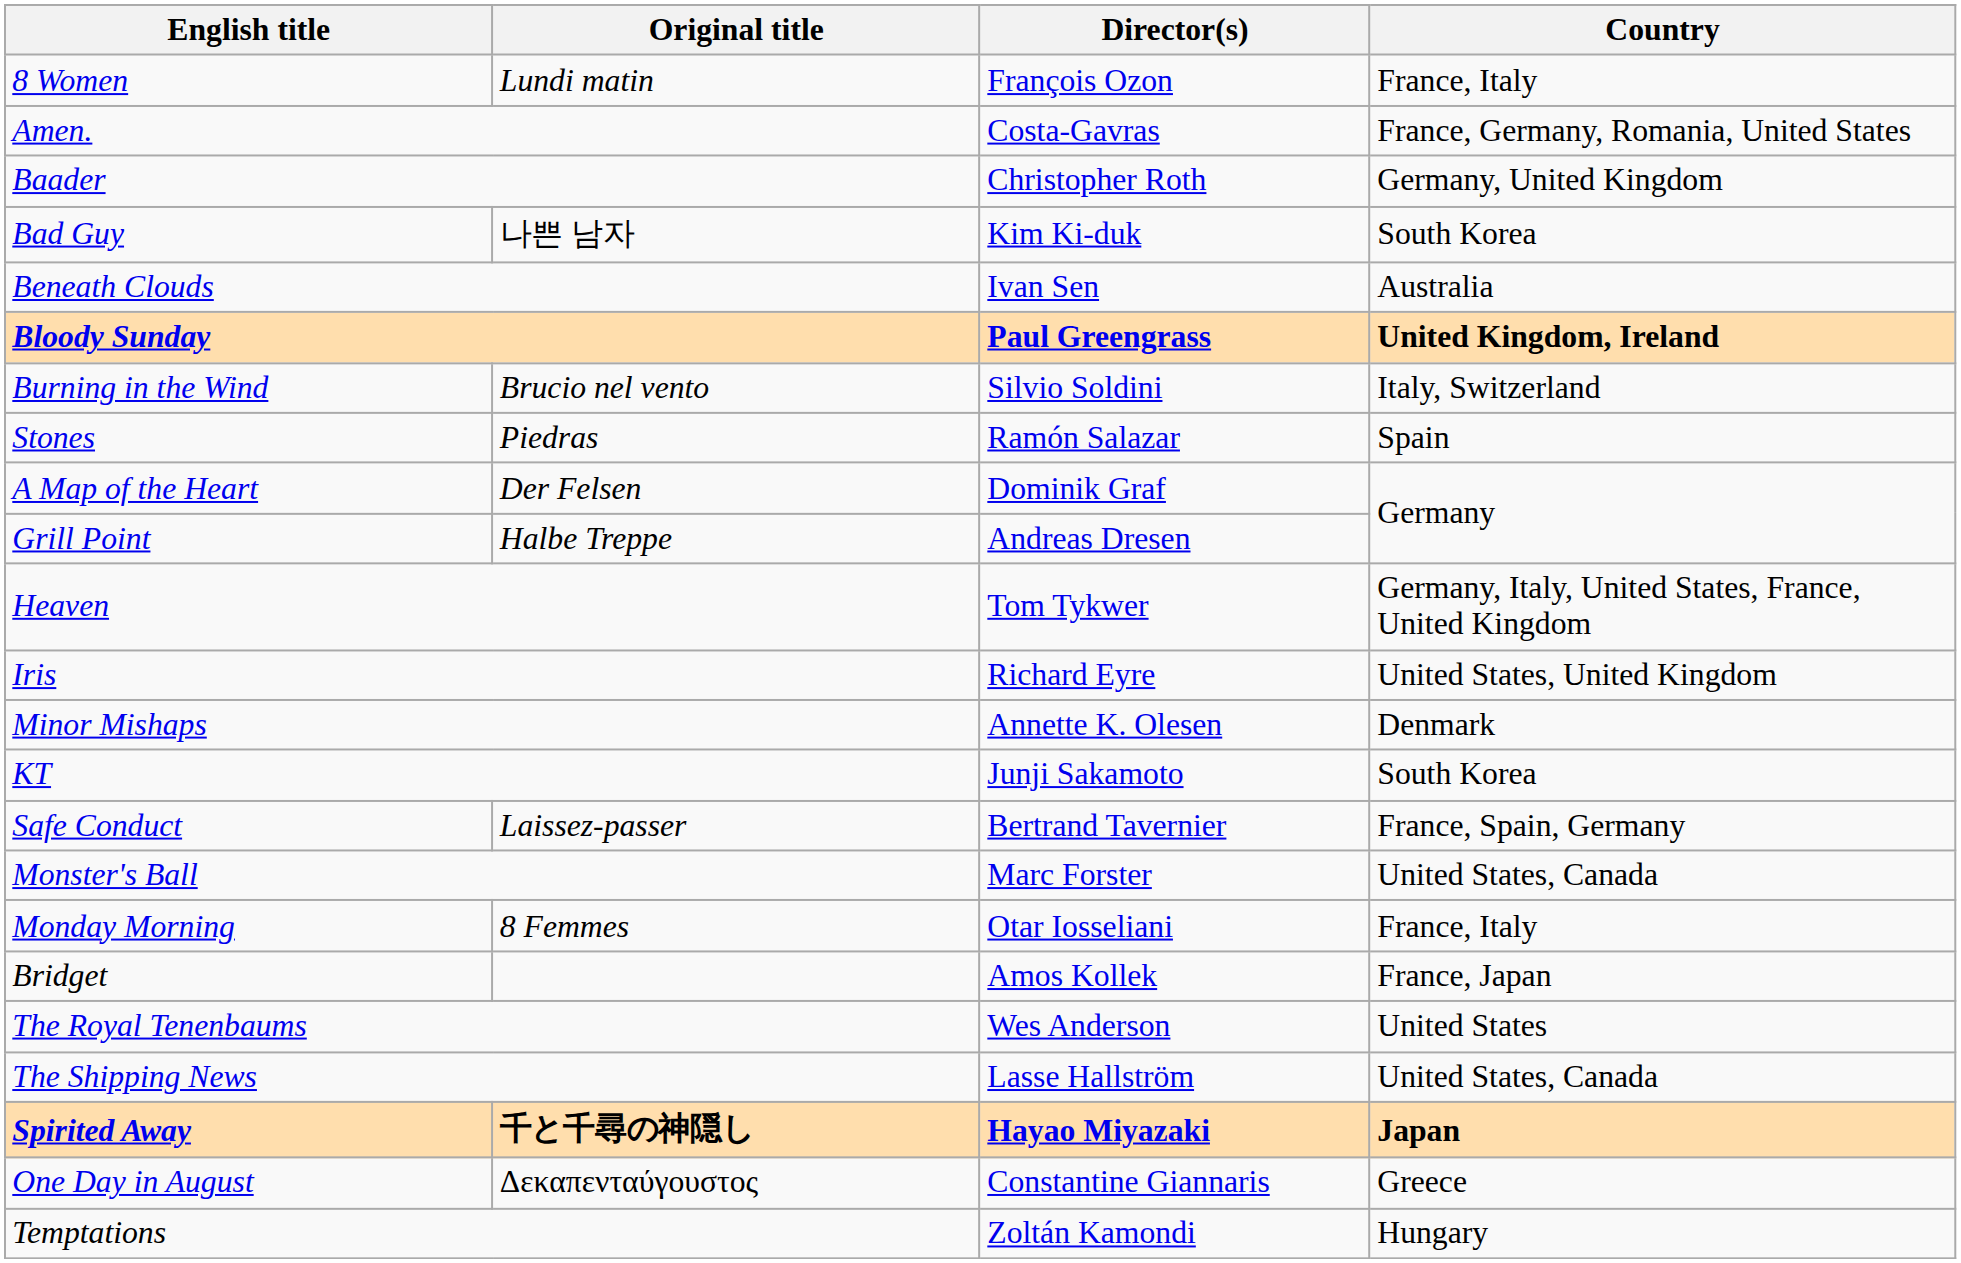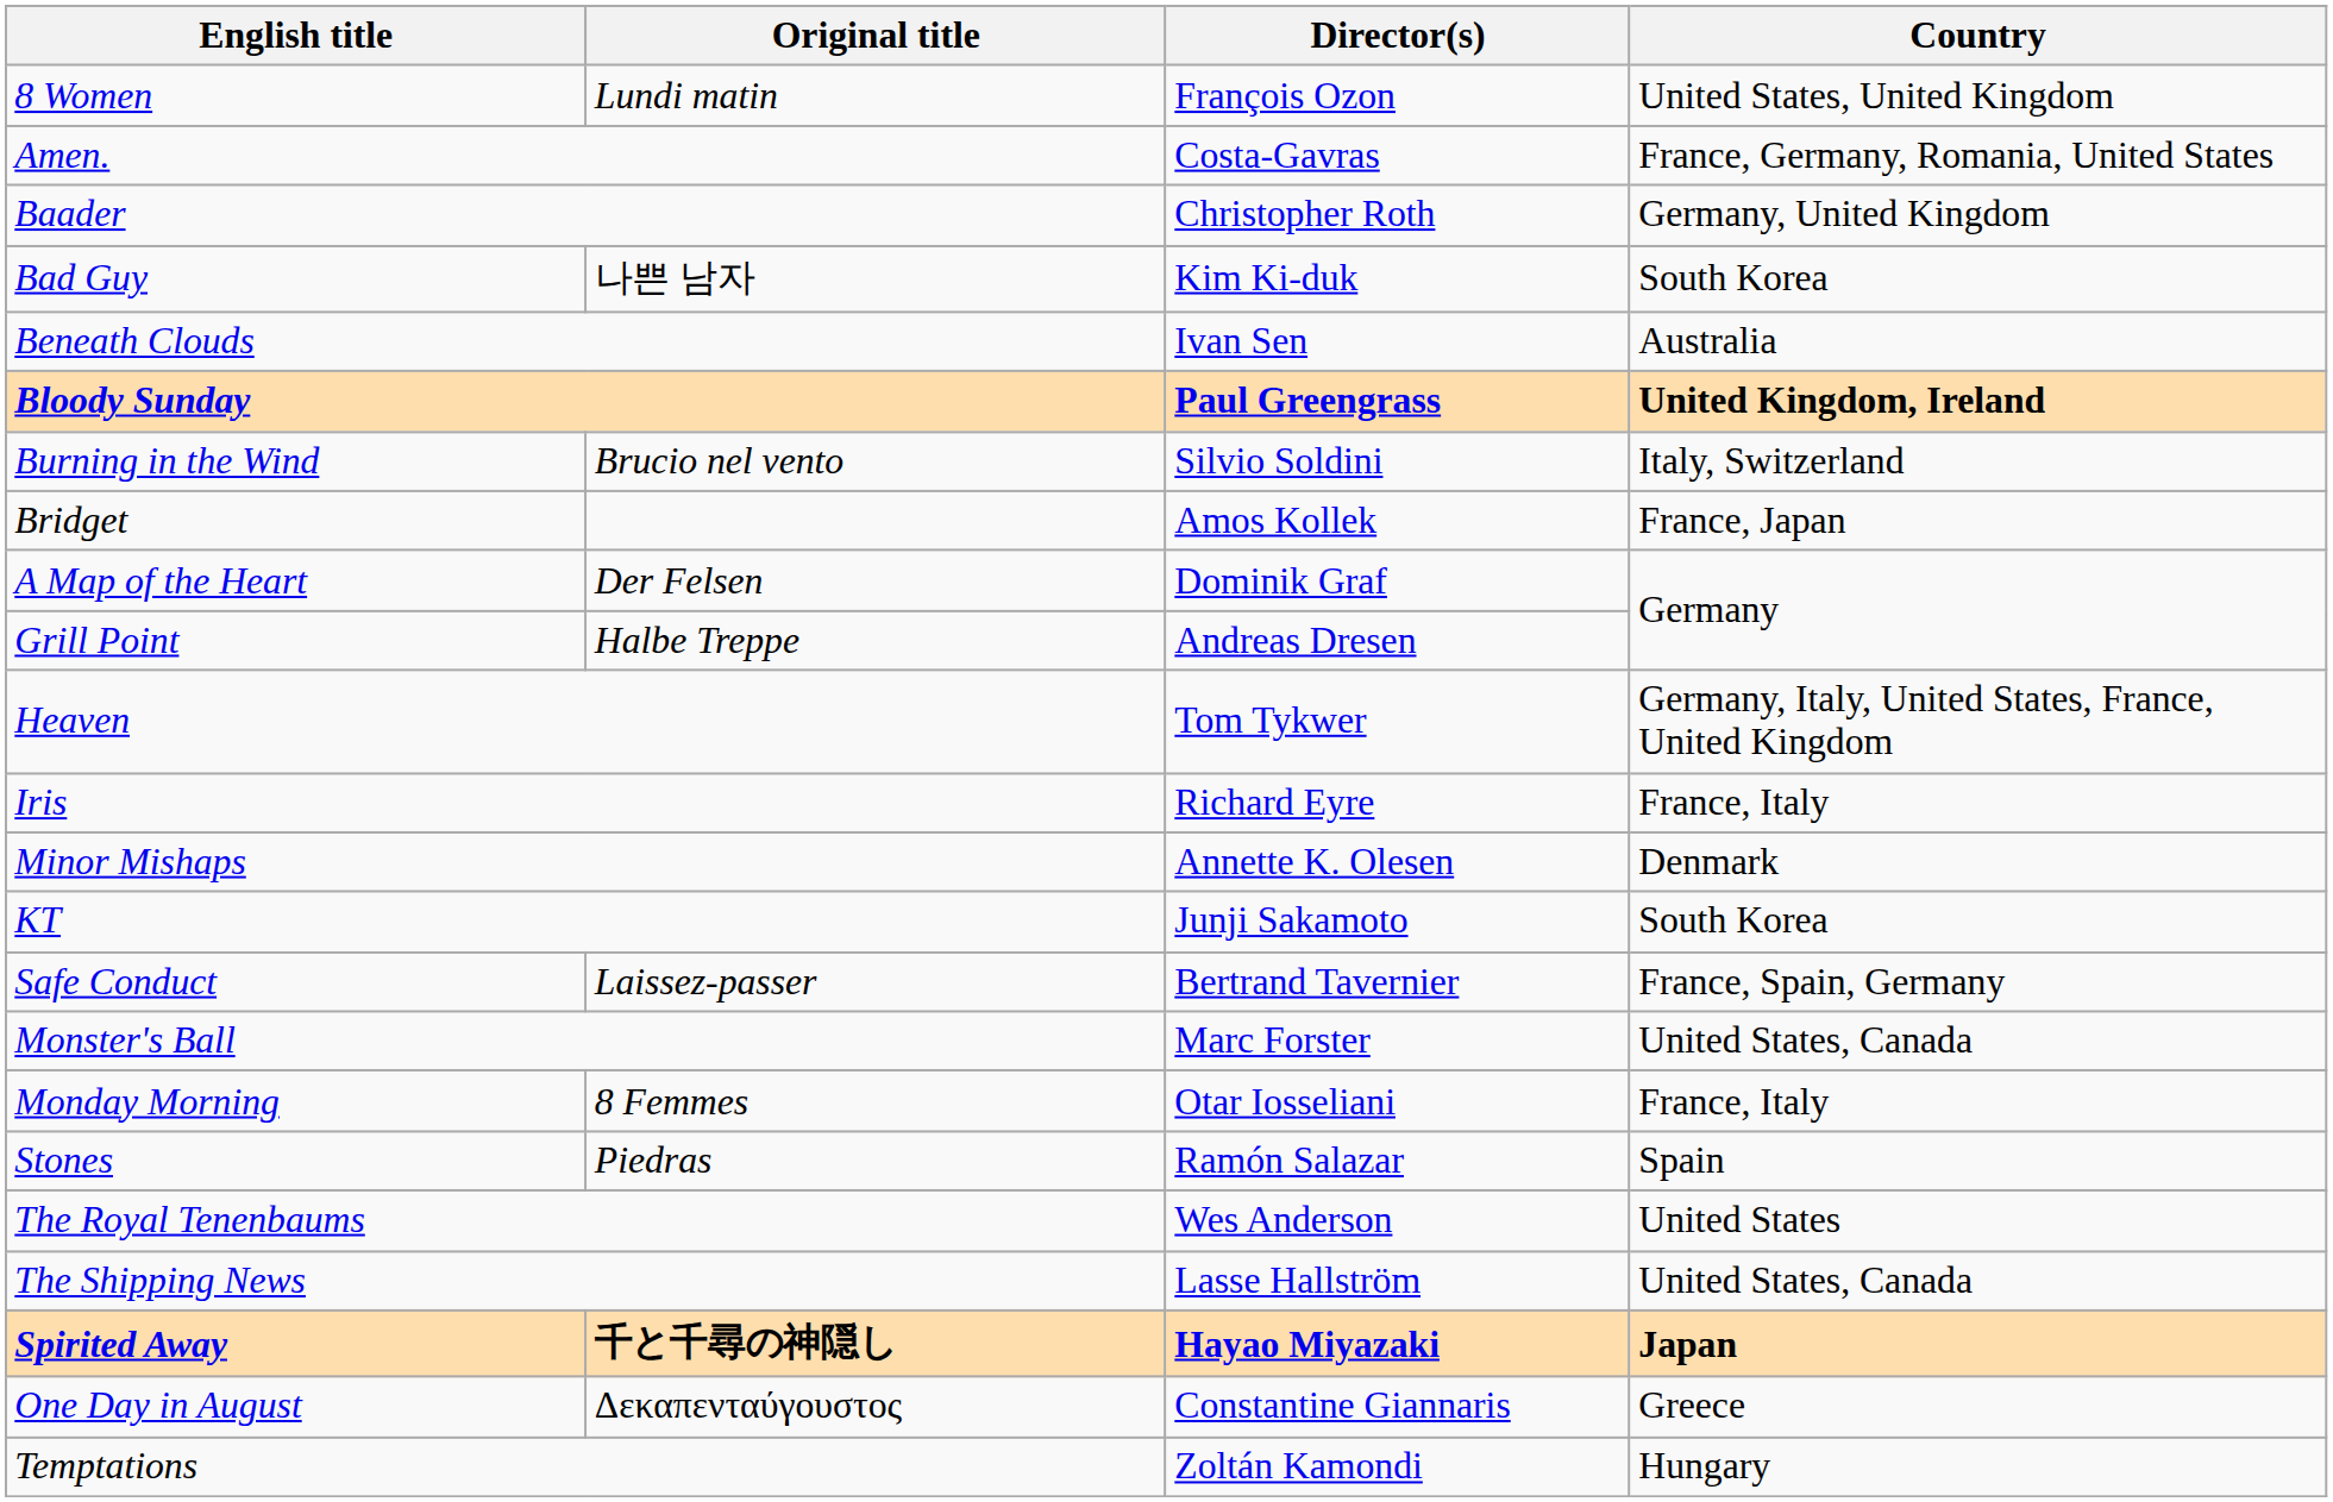8 Women | Country: France, Italy -> United States, United Kingdom
rows swapped: Bridget <-> Stones
Iris | Country: United States, United Kingdom -> France, Italy
